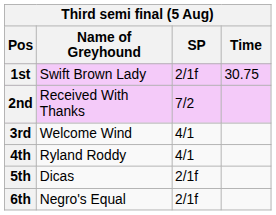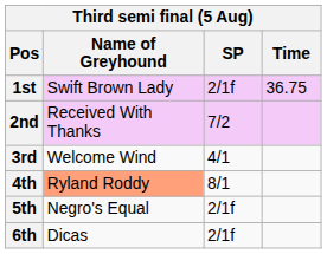1st | Time: 30.75 -> 36.75
4th | Name of Greyhound: no background -> lightsalmon background
4th | SP: 4/1 -> 8/1
5th | Name of Greyhound: Dicas -> Negro's Equal
6th | Name of Greyhound: Negro's Equal -> Dicas
